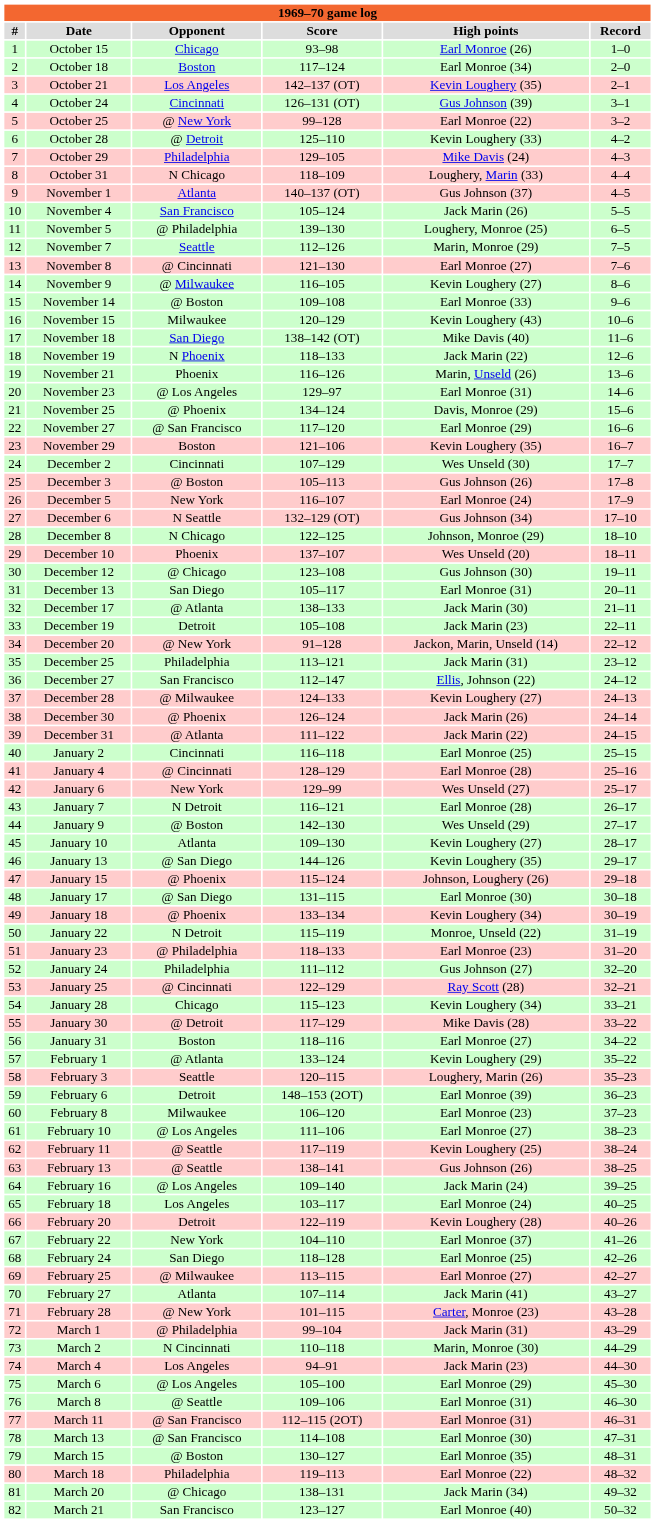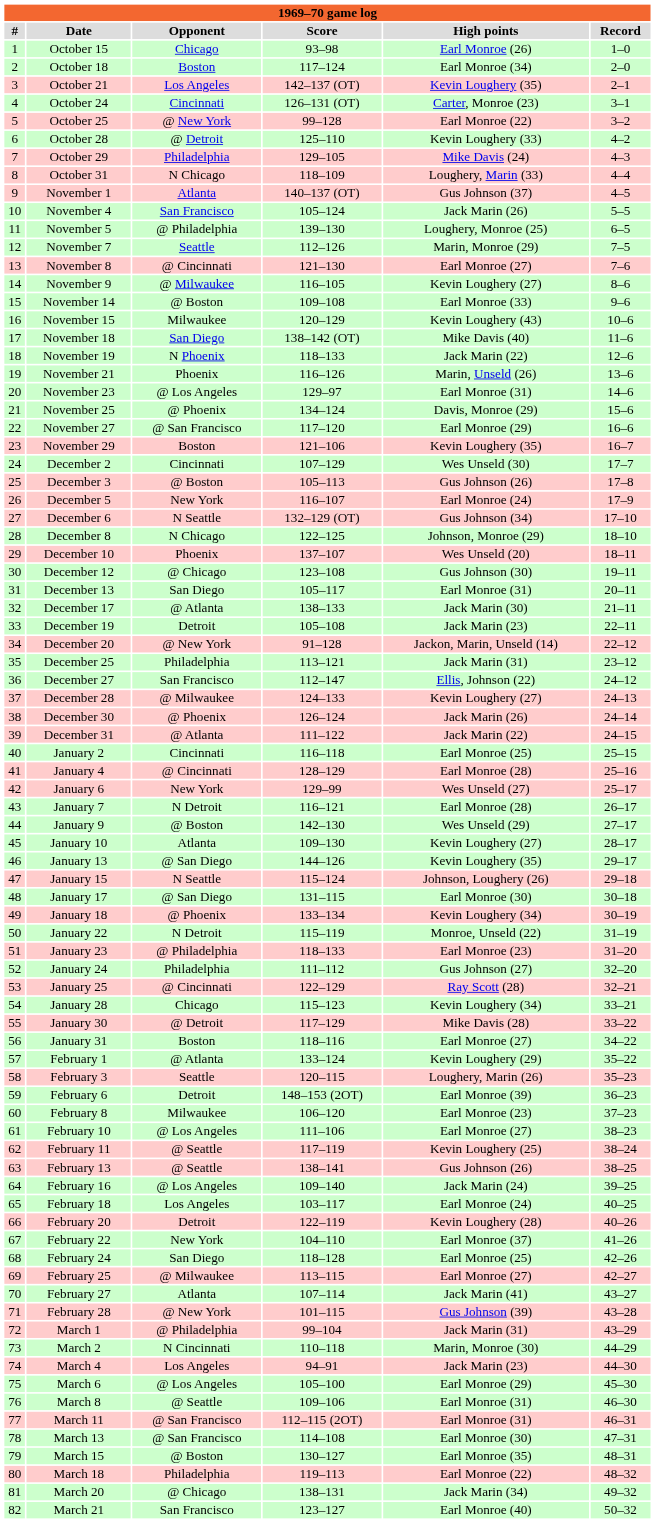October 24 | High points: Gus Johnson (39) -> Carter, Monroe (23)
January 15 | Opponent: @ Phoenix -> N Seattle
February 28 | High points: Carter, Monroe (23) -> Gus Johnson (39)
